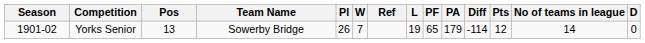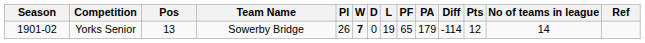columns swapped: D <-> Ref
Yorks Senior | W: normal -> bold
